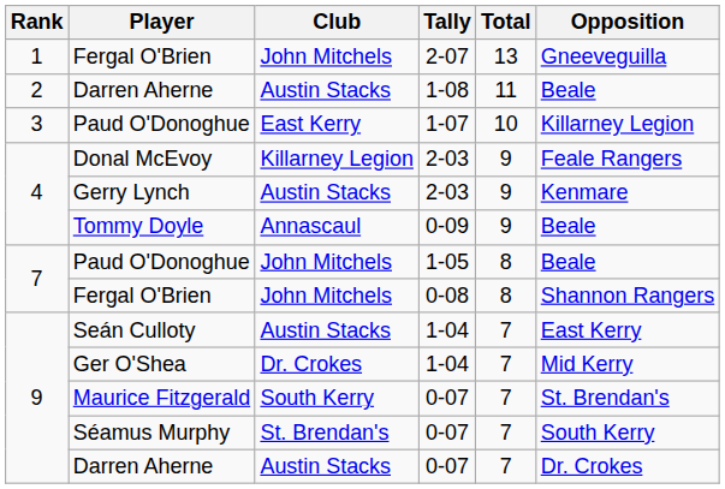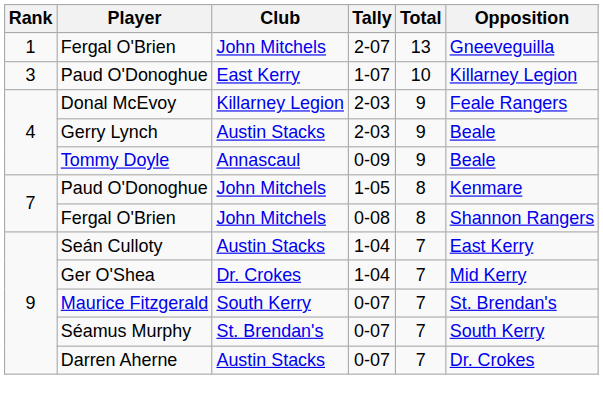- row: 2 | Darren Aherne | Austin Stacks | 1-08 | 11 | Beale
Gerry Lynch | Opposition: Kenmare -> Beale
Paud O'Donoghue / 1-05 | Opposition: Beale -> Kenmare
